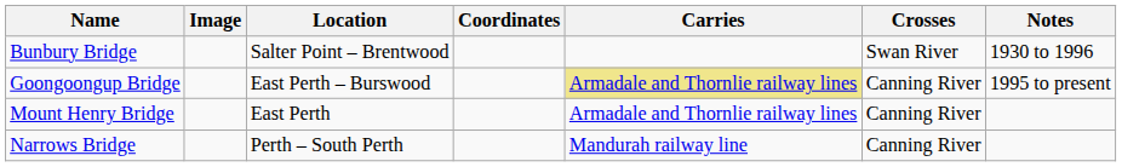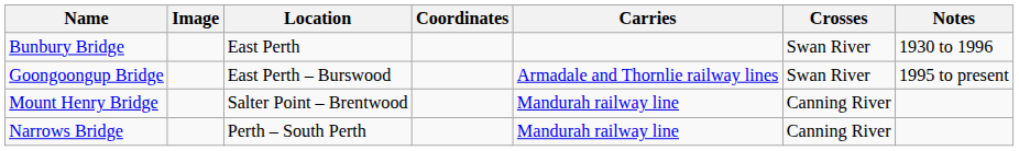Bunbury Bridge | Location: Salter Point – Brentwood -> East Perth
Goongoongup Bridge | Carries: khaki background -> no background
Goongoongup Bridge | Crosses: Canning River -> Swan River
Mount Henry Bridge | Location: East Perth -> Salter Point – Brentwood
Mount Henry Bridge | Carries: Armadale and Thornlie railway lines -> Mandurah railway line
